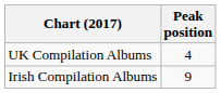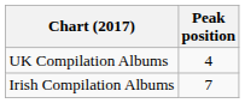Irish Compilation Albums | Peak position: 9 -> 7
